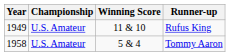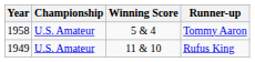rows swapped: Rufus King <-> Tommy Aaron
